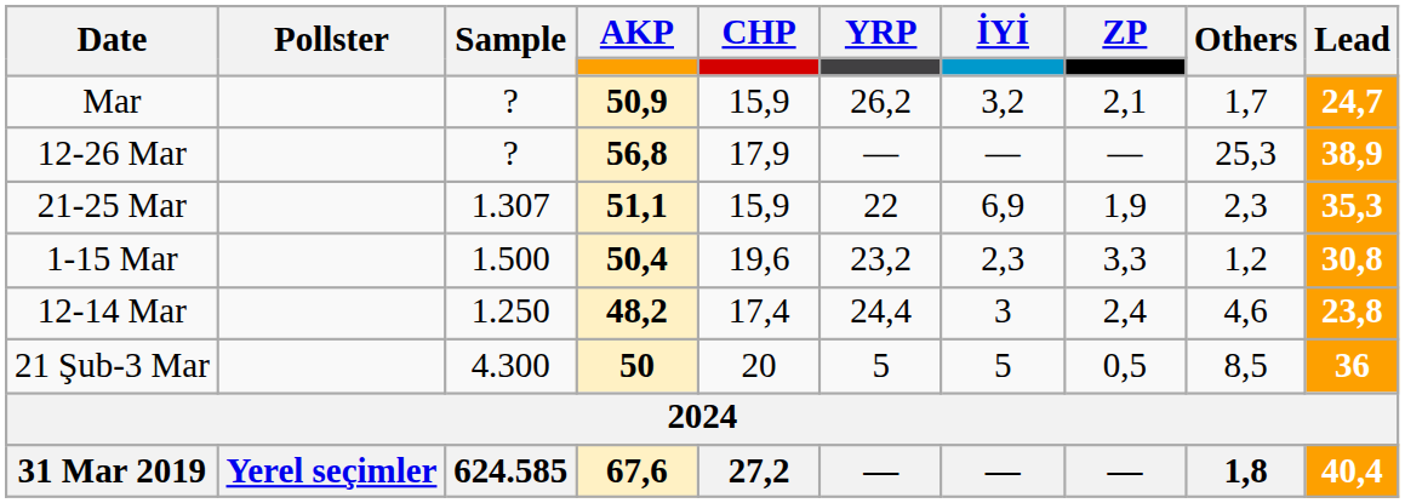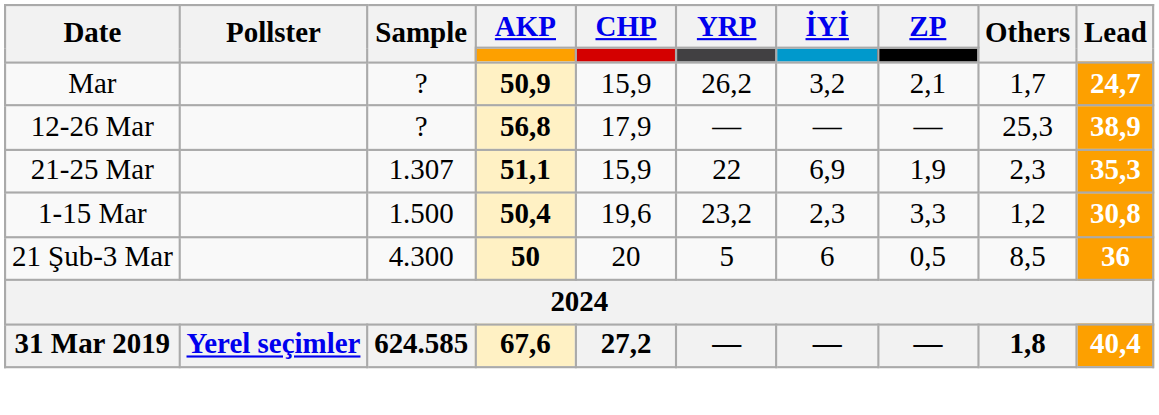- row: 12-14 Mar | 1.250 | 48,2 | 17,4 | 24,4 | 3 | 2,4 | 4,6 | 23,8
21 Şub-3 Mar | İYİ: 5 -> 6
